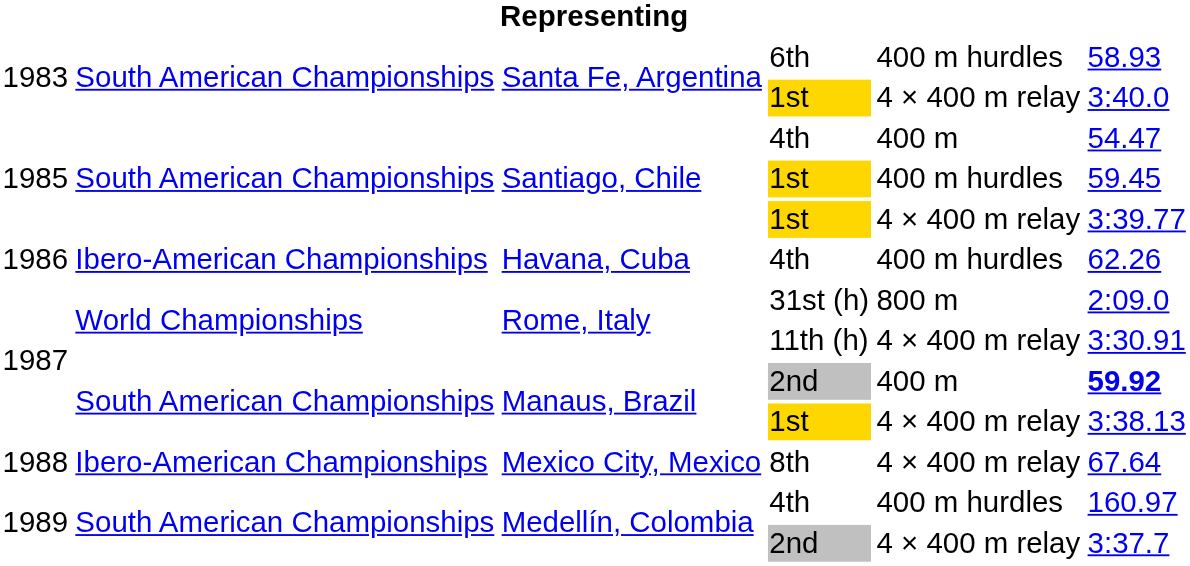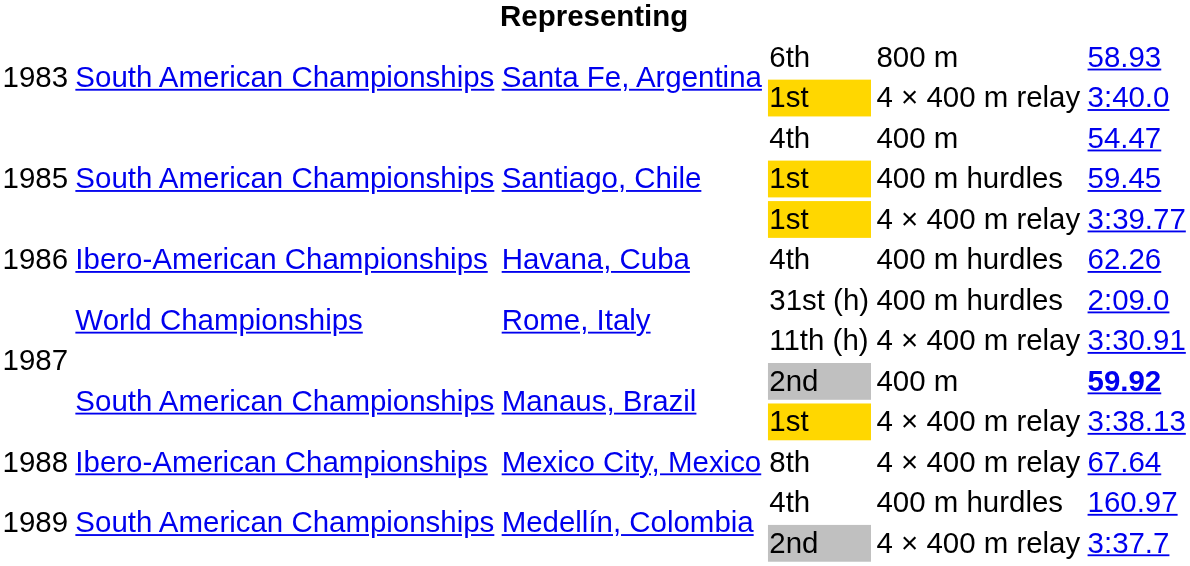Santa Fe, Argentina / 6th | column 5: 400 m hurdles -> 800 m
Rome, Italy / 31st (h) | column 5: 800 m -> 400 m hurdles
